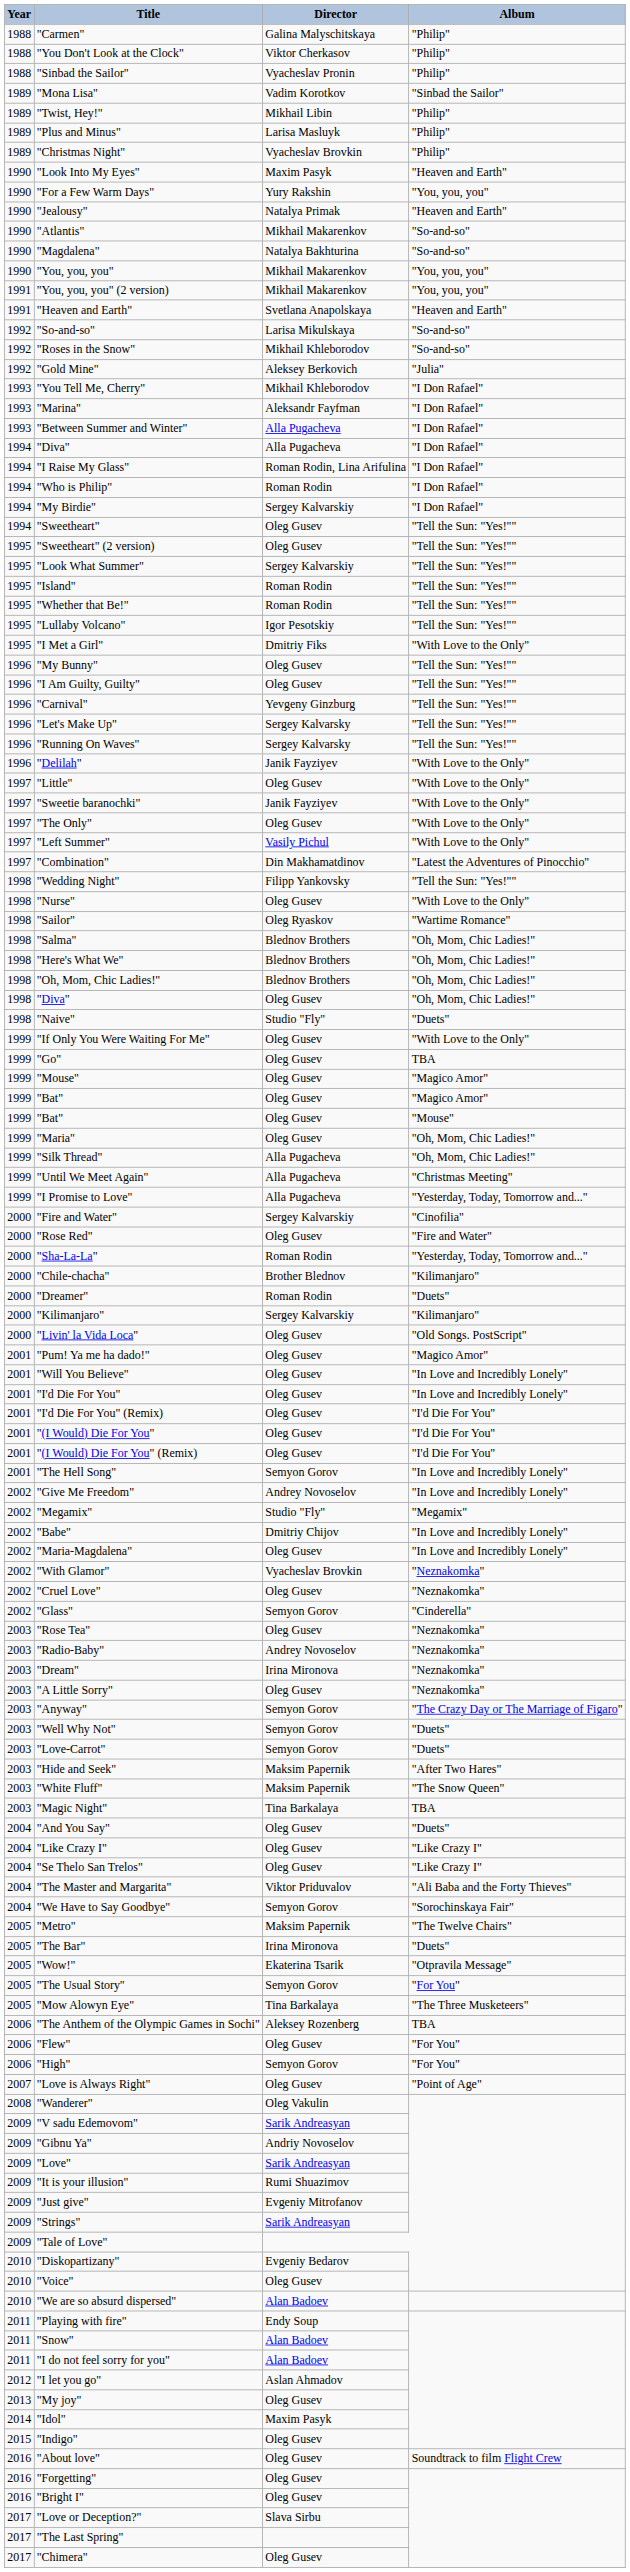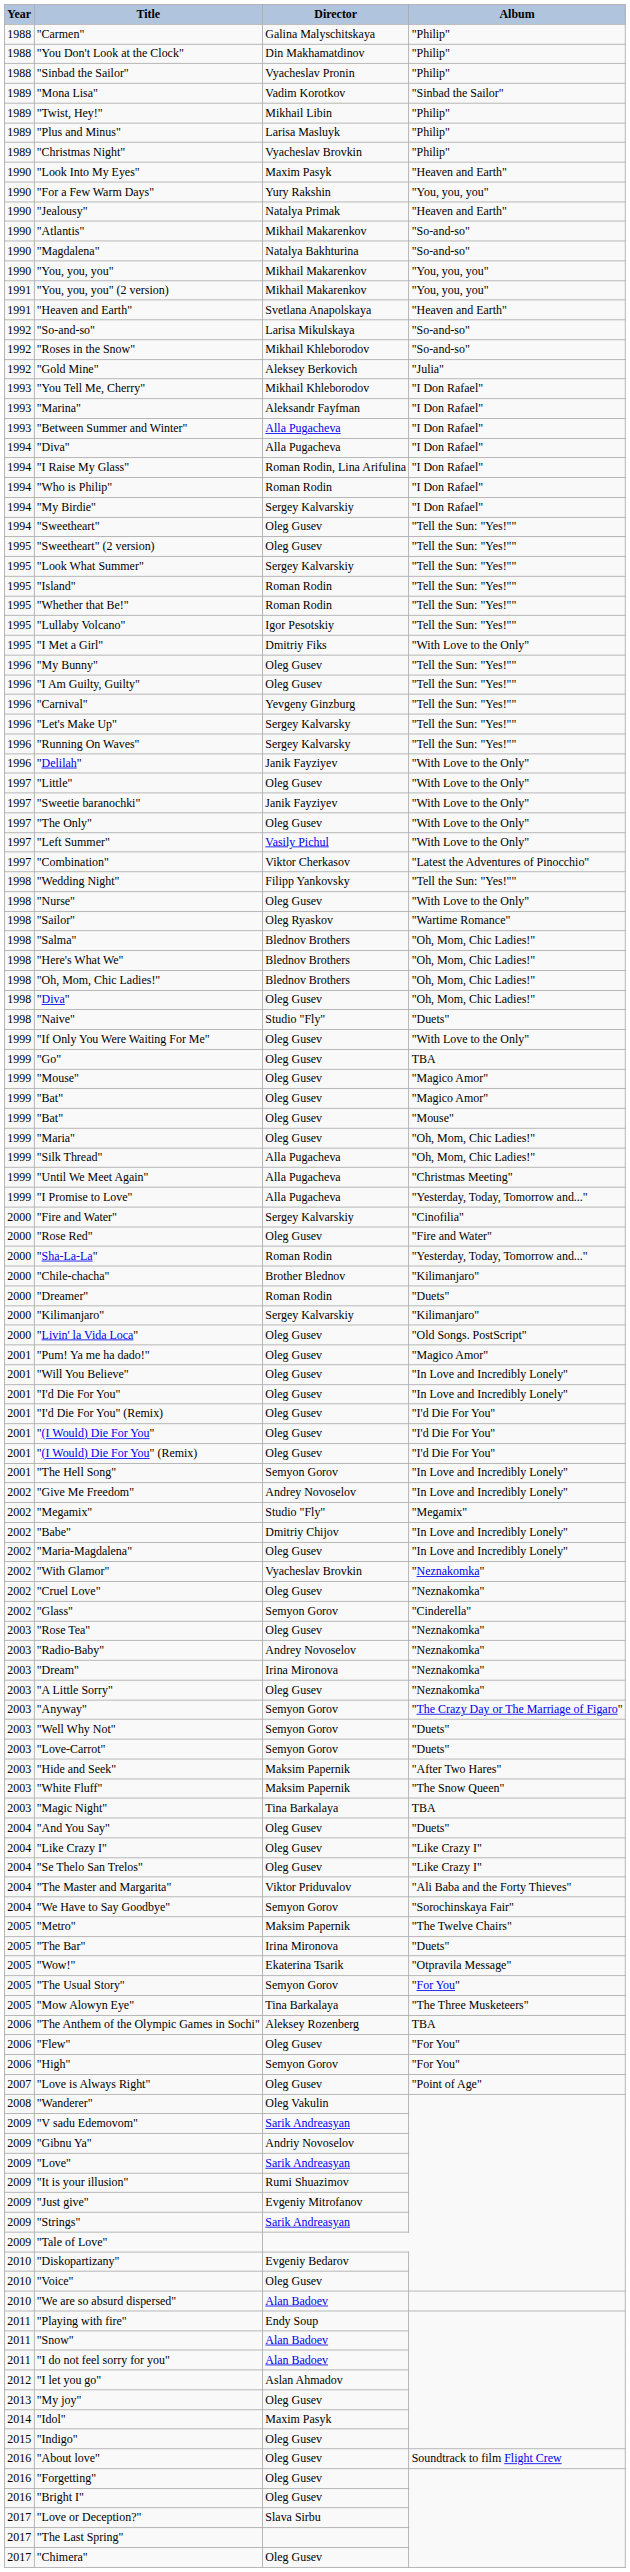"You Don't Look at the Clock" | Director: Viktor Cherkasov -> Din Makhamatdinov
"Combination" | Director: Din Makhamatdinov -> Viktor Cherkasov
